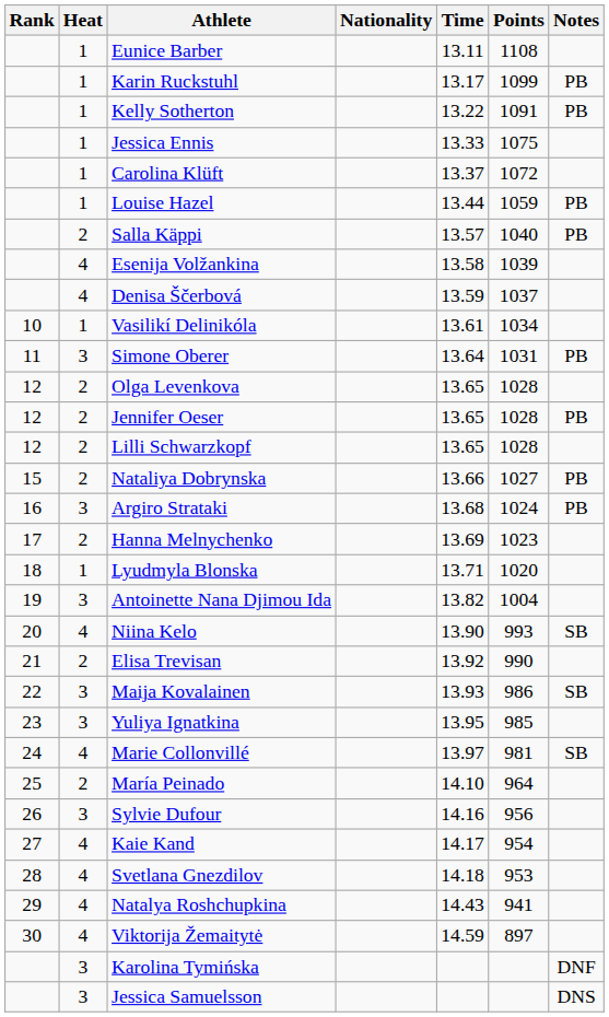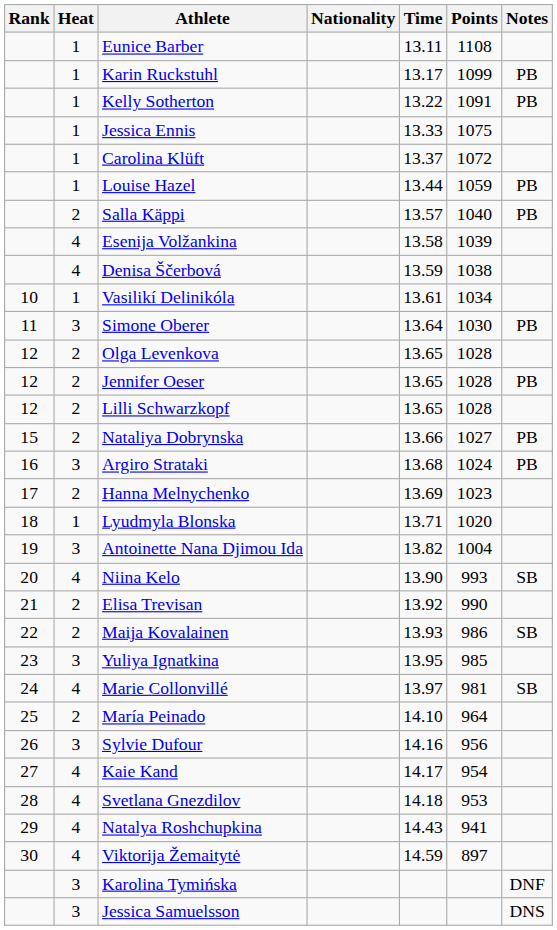Denisa Ščerbová | Points: 1037 -> 1038
Simone Oberer | Points: 1031 -> 1030
Maija Kovalainen | Heat: 3 -> 2
